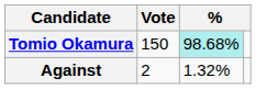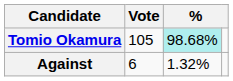Tomio Okamura | Vote: 150 -> 105
Against | Vote: 2 -> 6
